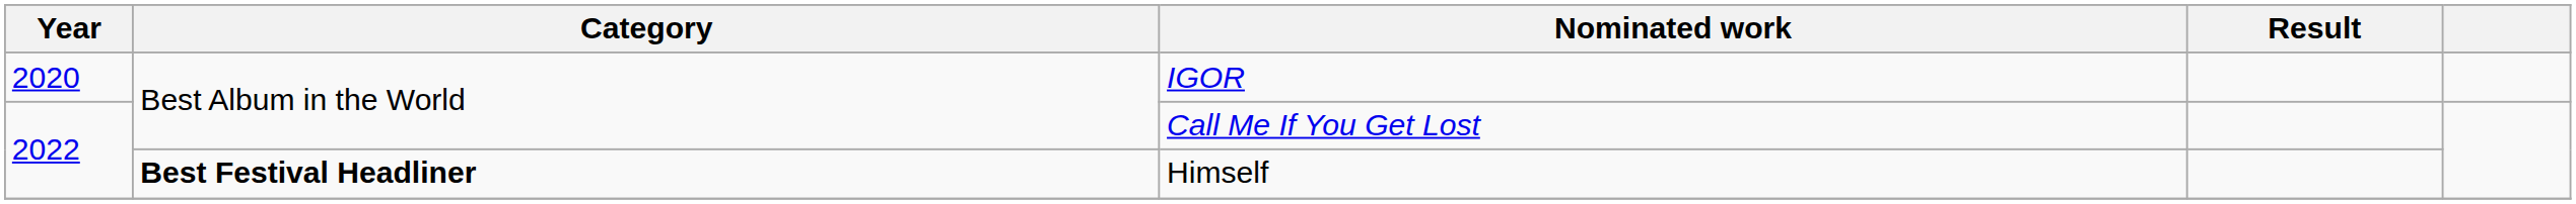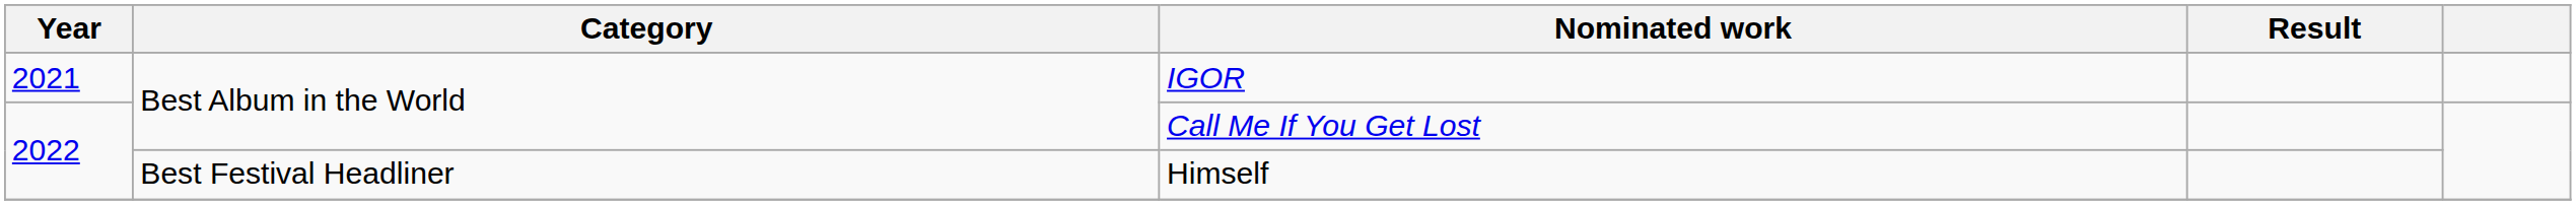IGOR | Year: 2020 -> 2021
Himself | Category: bold -> normal
